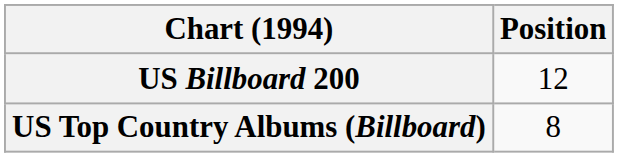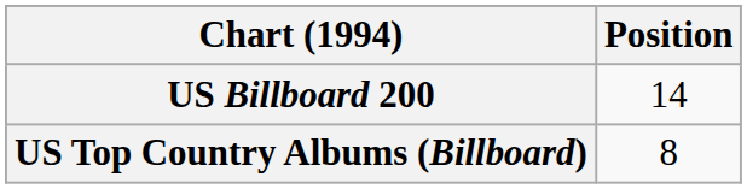US Billboard 200 | Position: 12 -> 14
